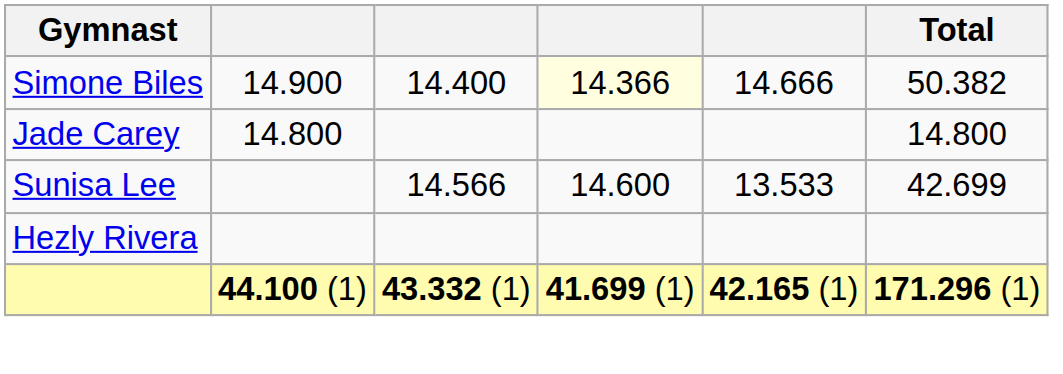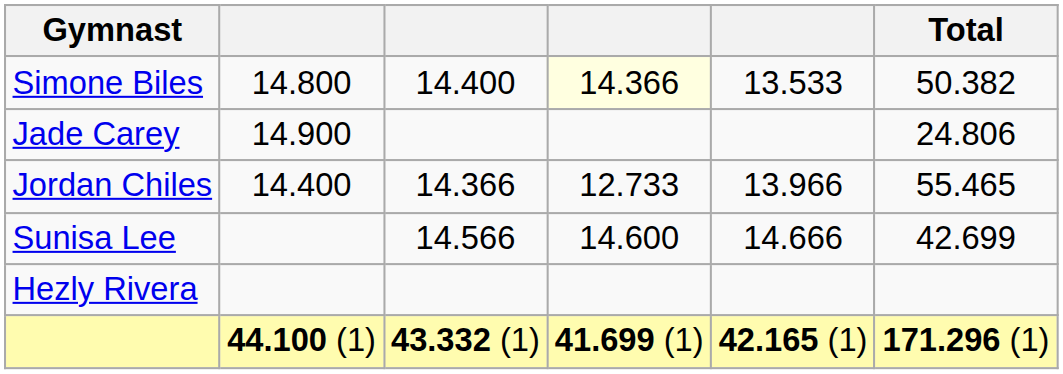Simone Biles | column 2: 14.900 -> 14.800
Simone Biles | column 5: 14.666 -> 13.533
Jade Carey | column 2: 14.800 -> 14.900
Jade Carey | Total: 14.800 -> 24.806
+ row: Jordan Chiles | 14.400 | 14.366 | 12.733 | 13.966 | 55.465
Sunisa Lee | column 5: 13.533 -> 14.666
